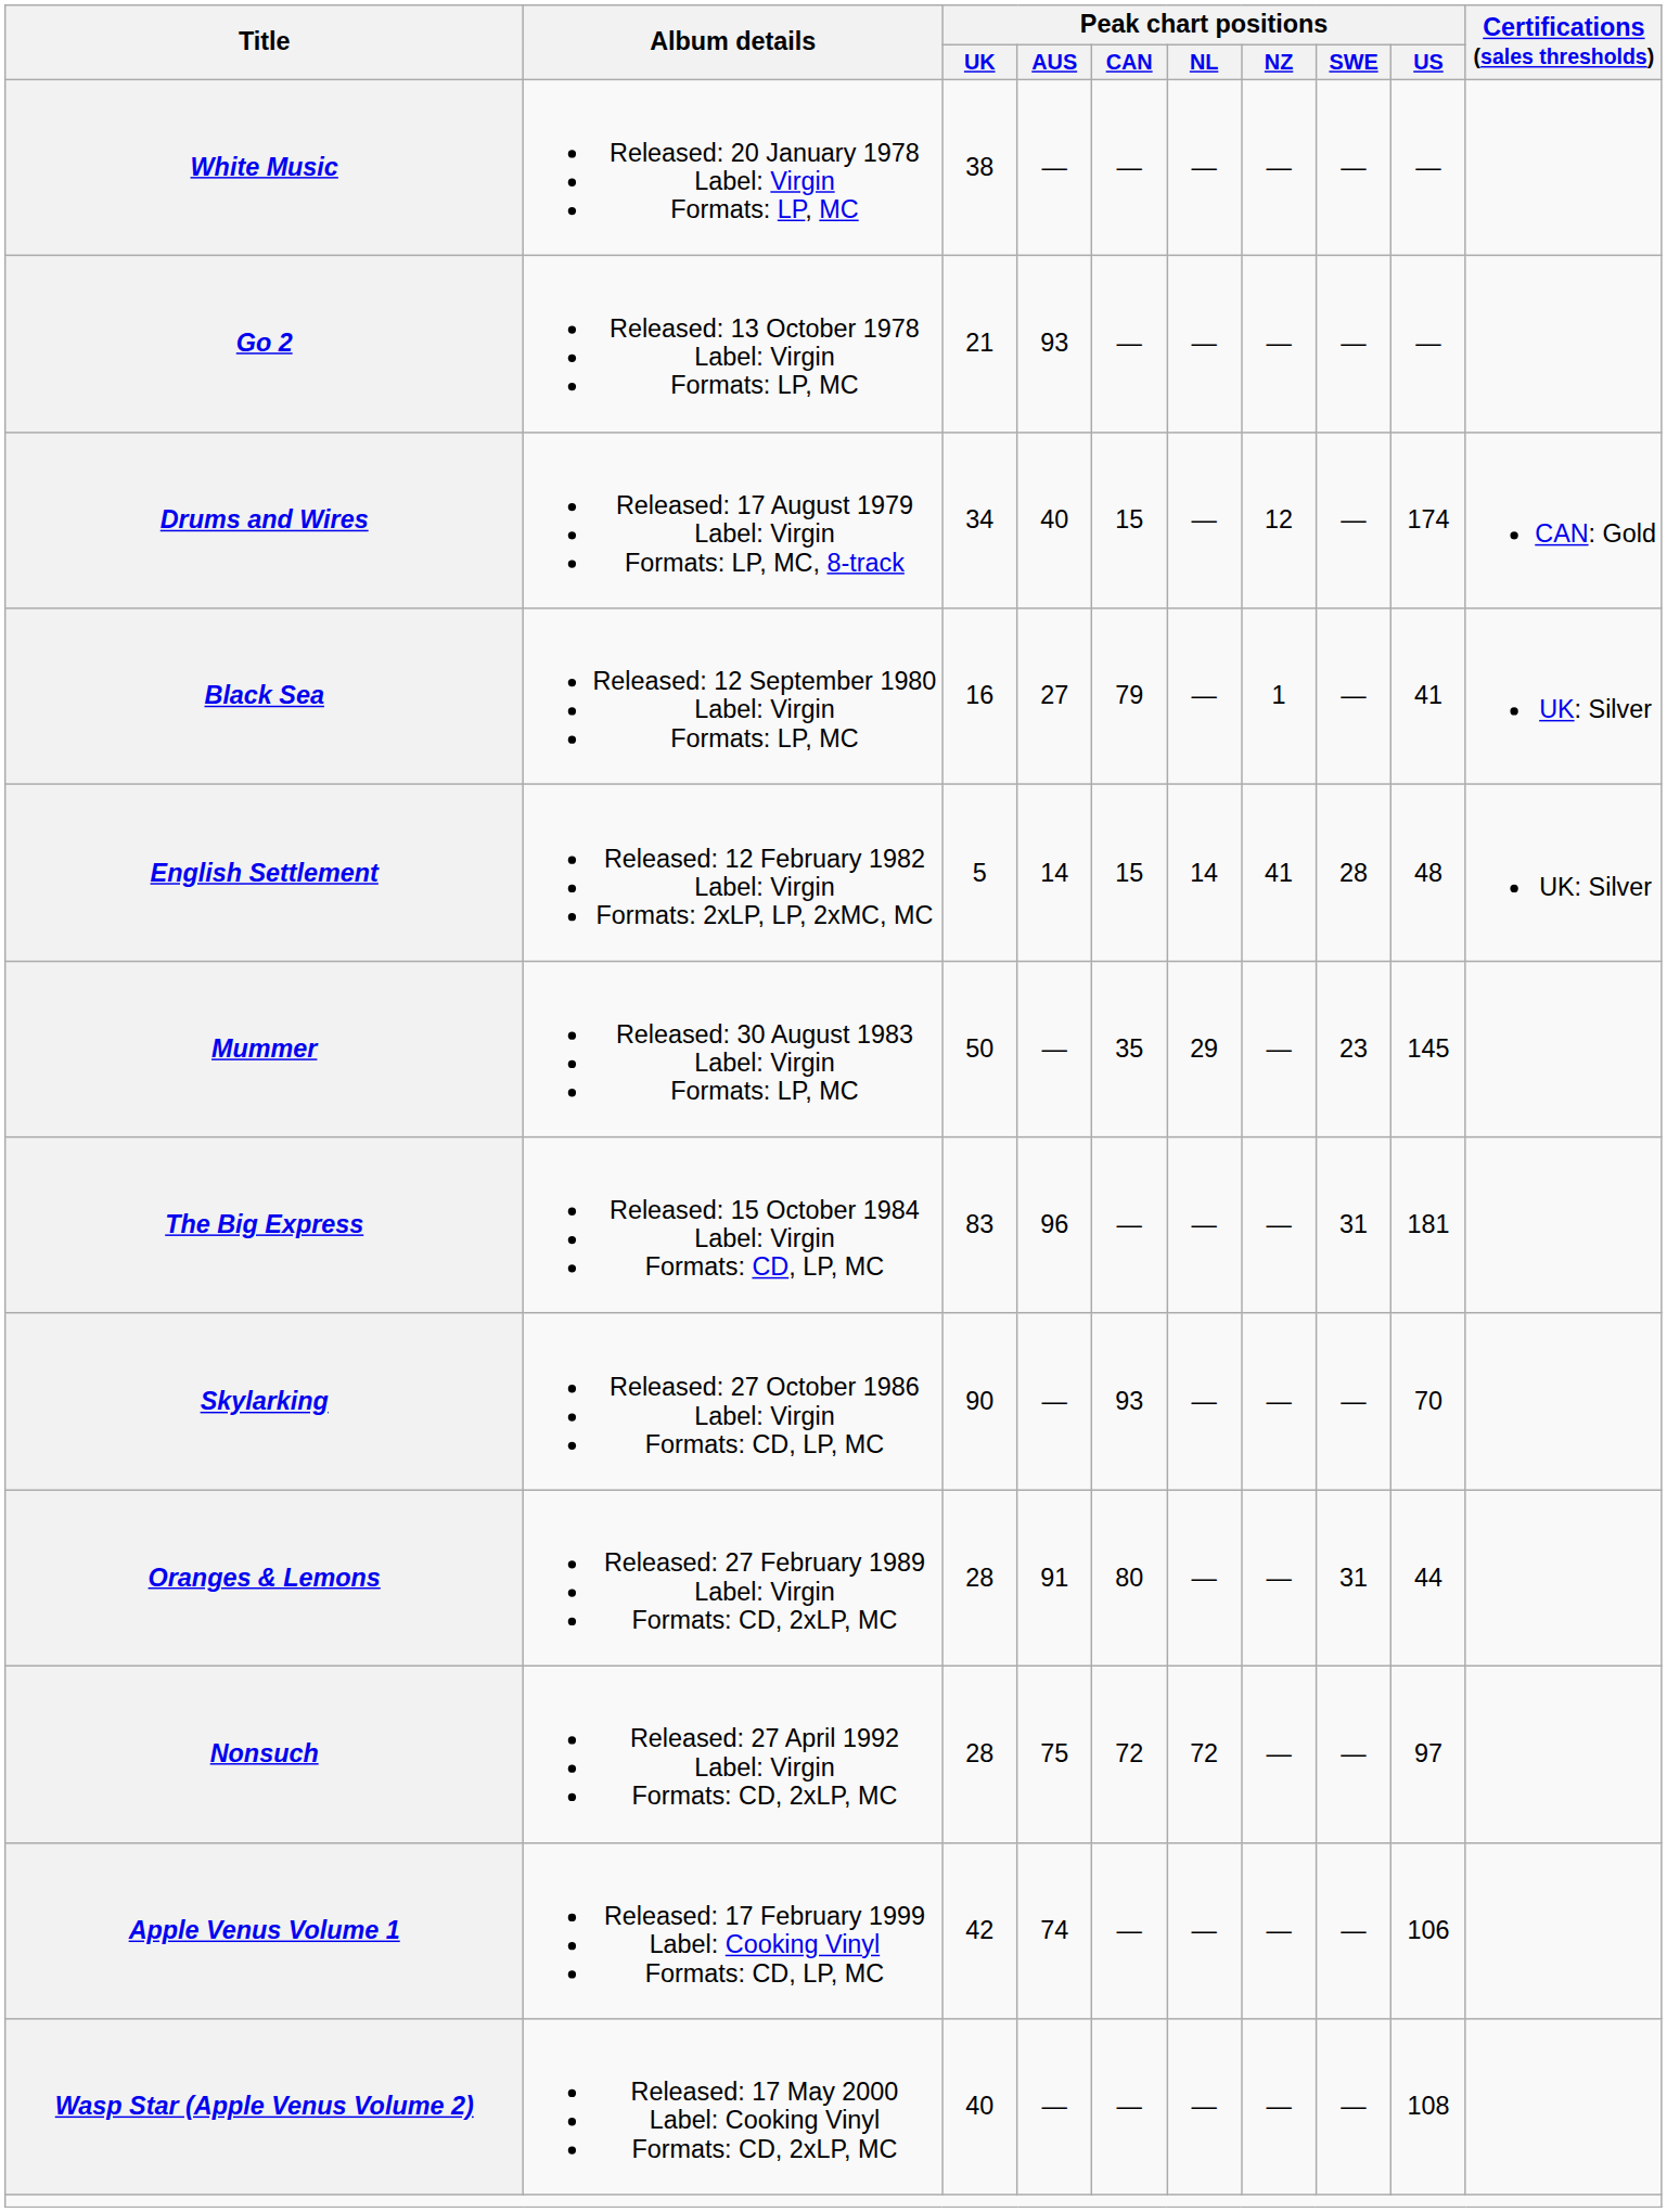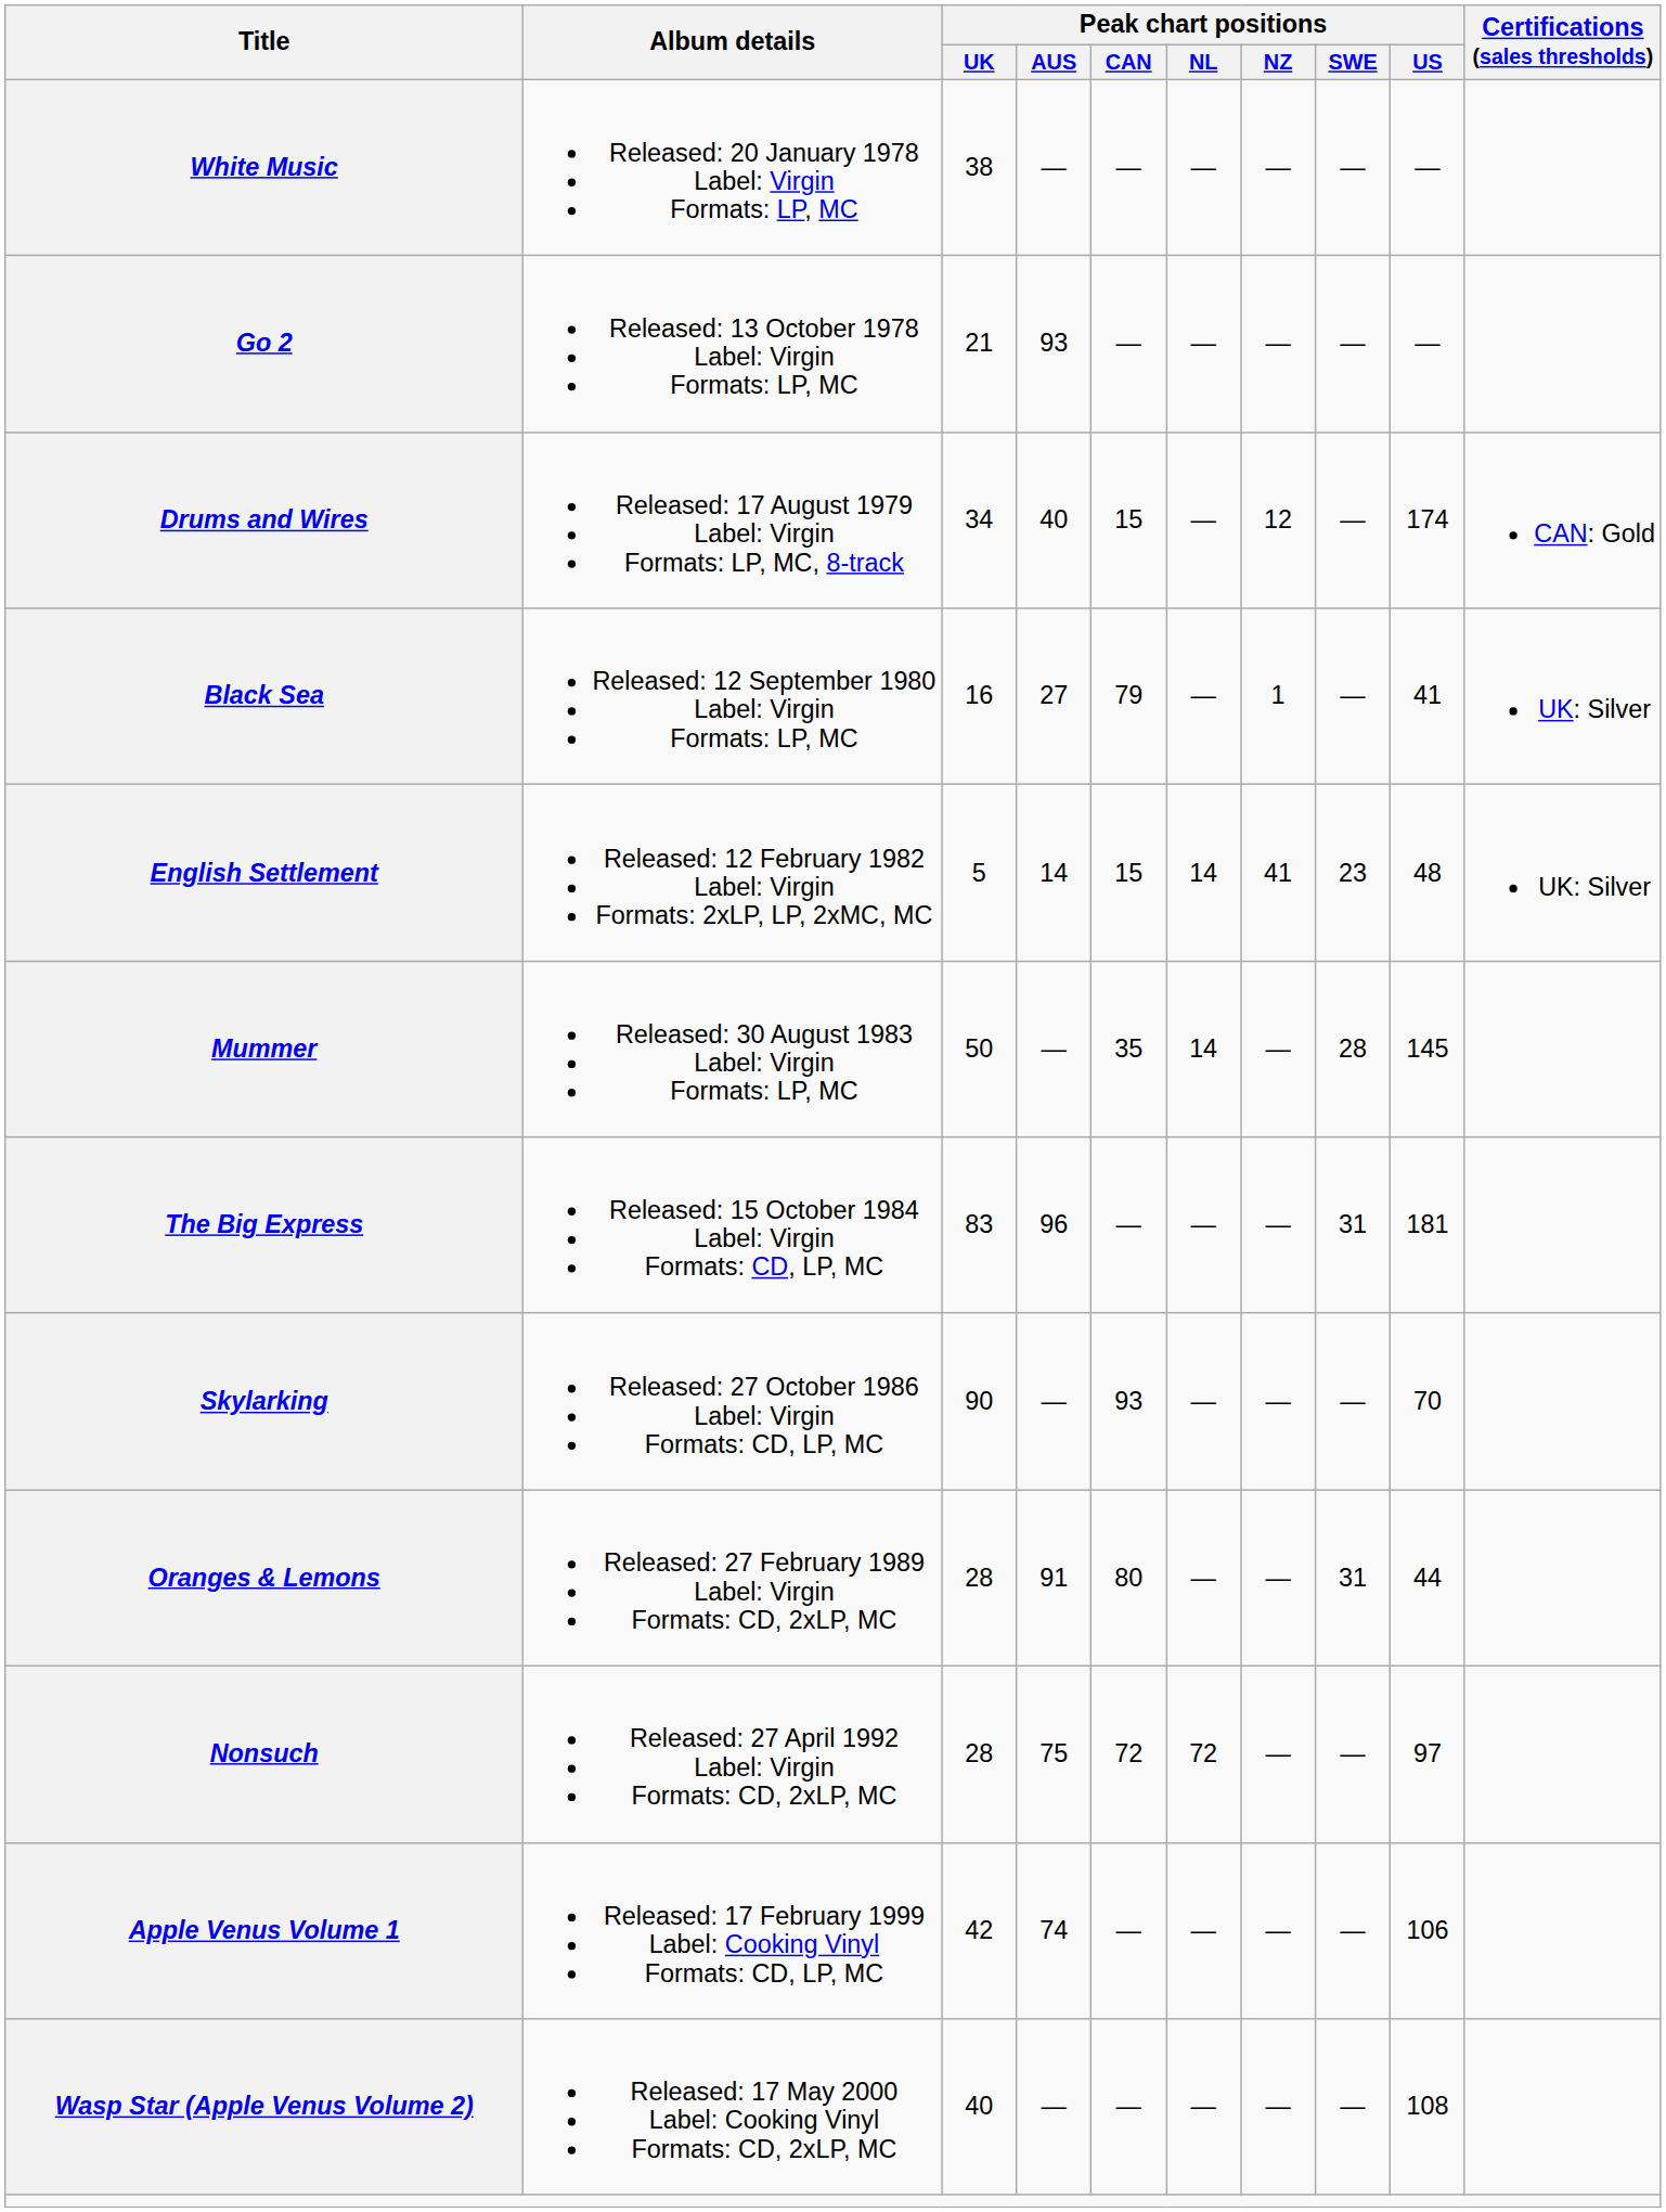English Settlement | Peak chart positions / SWE: 28 -> 23
Mummer | Peak chart positions / NL: 29 -> 14
Mummer | Peak chart positions / SWE: 23 -> 28
